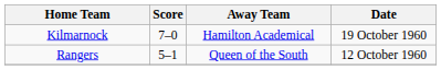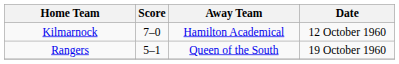Kilmarnock | Date: 19 October 1960 -> 12 October 1960
Rangers | Date: 12 October 1960 -> 19 October 1960
